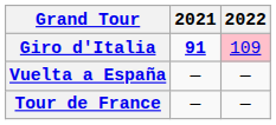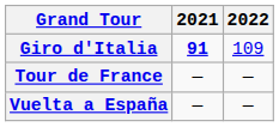Giro d'Italia | 2022: pink background -> no background
rows swapped: Tour de France <-> Vuelta a España
